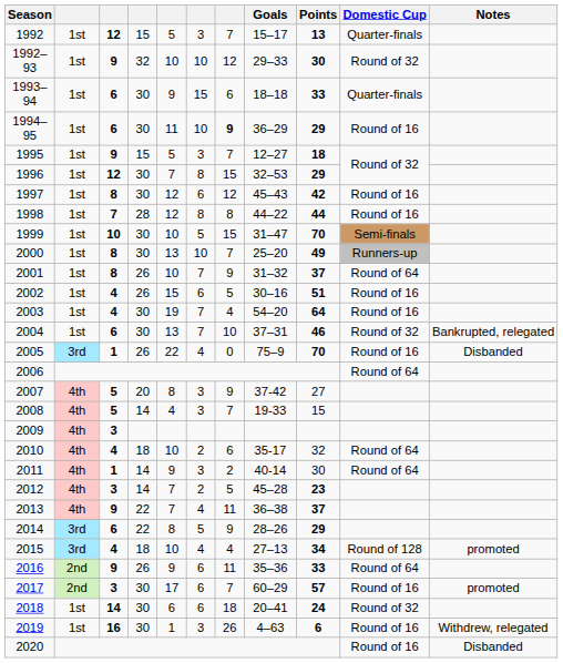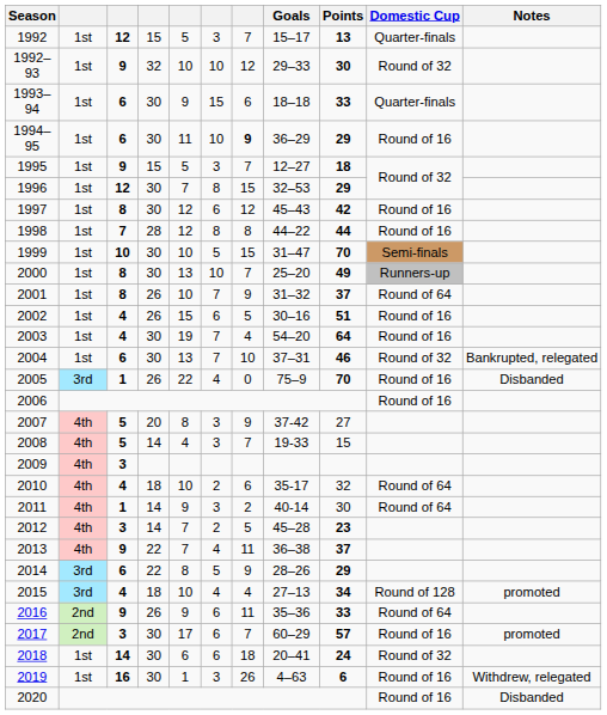2006 | Domestic Cup: Round of 64 -> Round of 16
